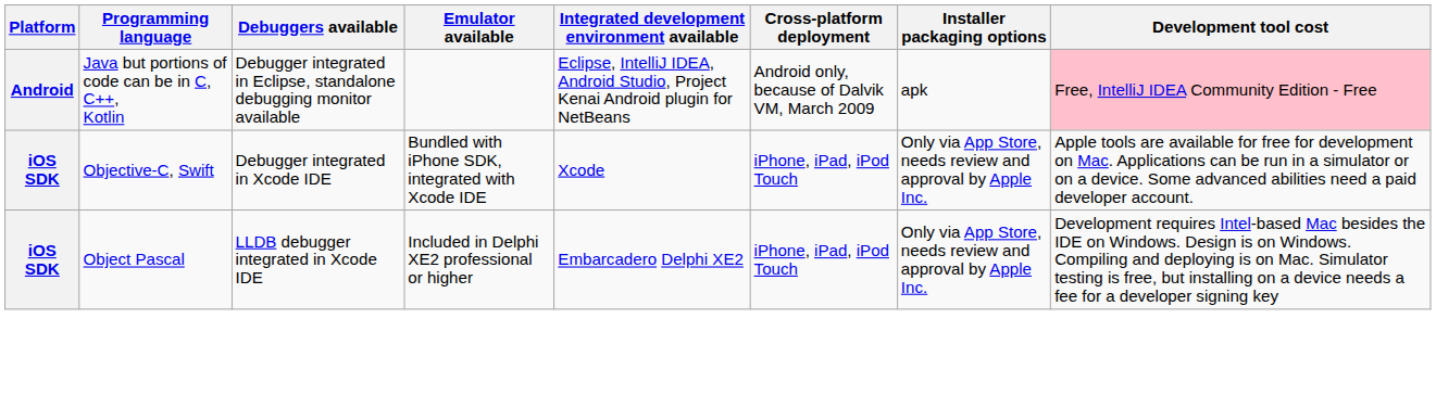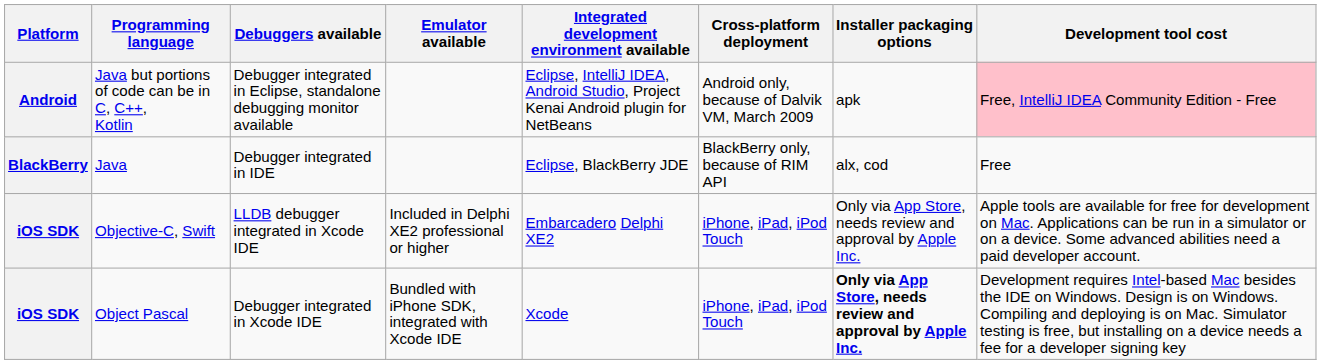+ row: BlackBerry | Java | Debugger integrated in IDE | Eclipse, BlackBerry JDE | BlackBerry only, because of RIM API | alx, cod | Free
Objective-C, Swift | Debuggers available: Debugger integrated in Xcode IDE -> LLDB debugger integrated in Xcode IDE
Objective-C, Swift | Emulator available: Bundled with iPhone SDK, integrated with Xcode IDE -> Included in Delphi XE2 professional or higher
Objective-C, Swift | Integrated development environment available: Xcode -> Embarcadero Delphi XE2
Object Pascal | Debuggers available: LLDB debugger integrated in Xcode IDE -> Debugger integrated in Xcode IDE
Object Pascal | Emulator available: Included in Delphi XE2 professional or higher -> Bundled with iPhone SDK, integrated with Xcode IDE
Object Pascal | Integrated development environment available: Embarcadero Delphi XE2 -> Xcode
Object Pascal | Installer packaging options: normal -> bold
